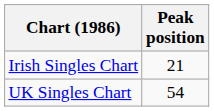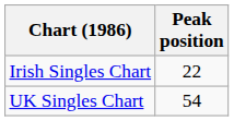Irish Singles Chart | Peak position: 21 -> 22
